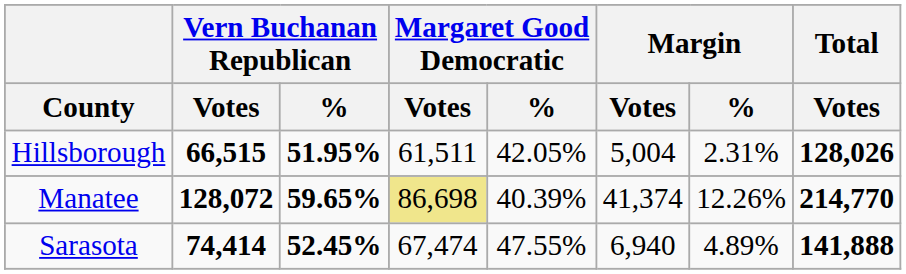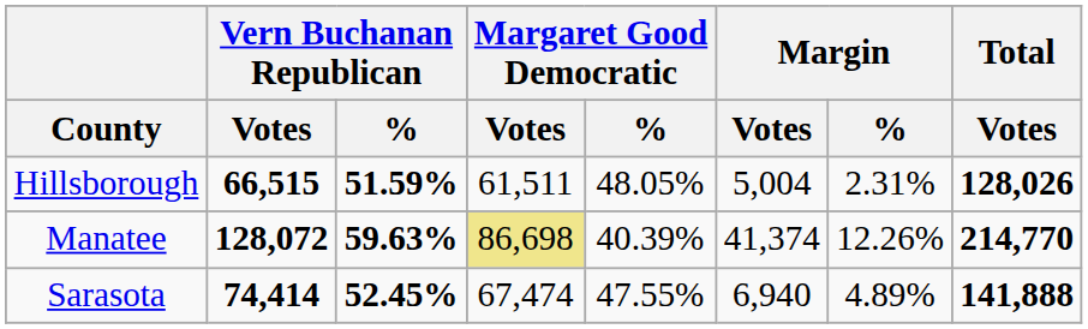Hillsborough | Vern Buchanan Republican / %: 51.95% -> 51.59%
Hillsborough | Margaret Good Democratic / %: 42.05% -> 48.05%
Manatee | Vern Buchanan Republican / %: 59.65% -> 59.63%
